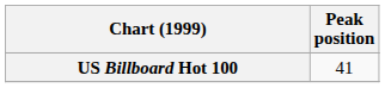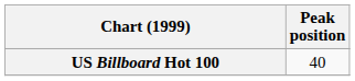US Billboard Hot 100 | Peak position: 41 -> 40
